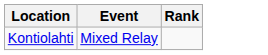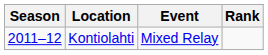+ column: Season | 2011–12
